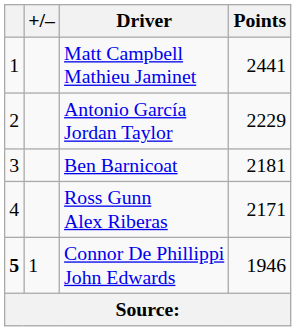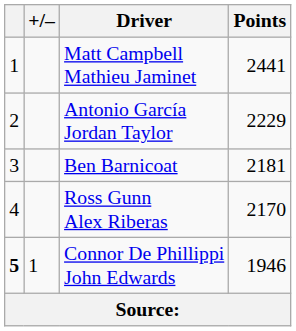Ross Gunn Alex Riberas | Points: 2171 -> 2170
